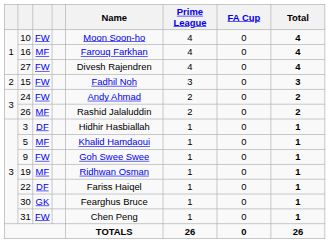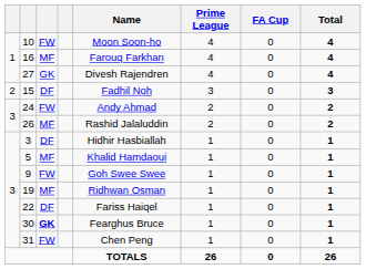27 | column 3: FW -> GK
15 | column 3: FW -> DF
30 | column 3: normal -> bold
